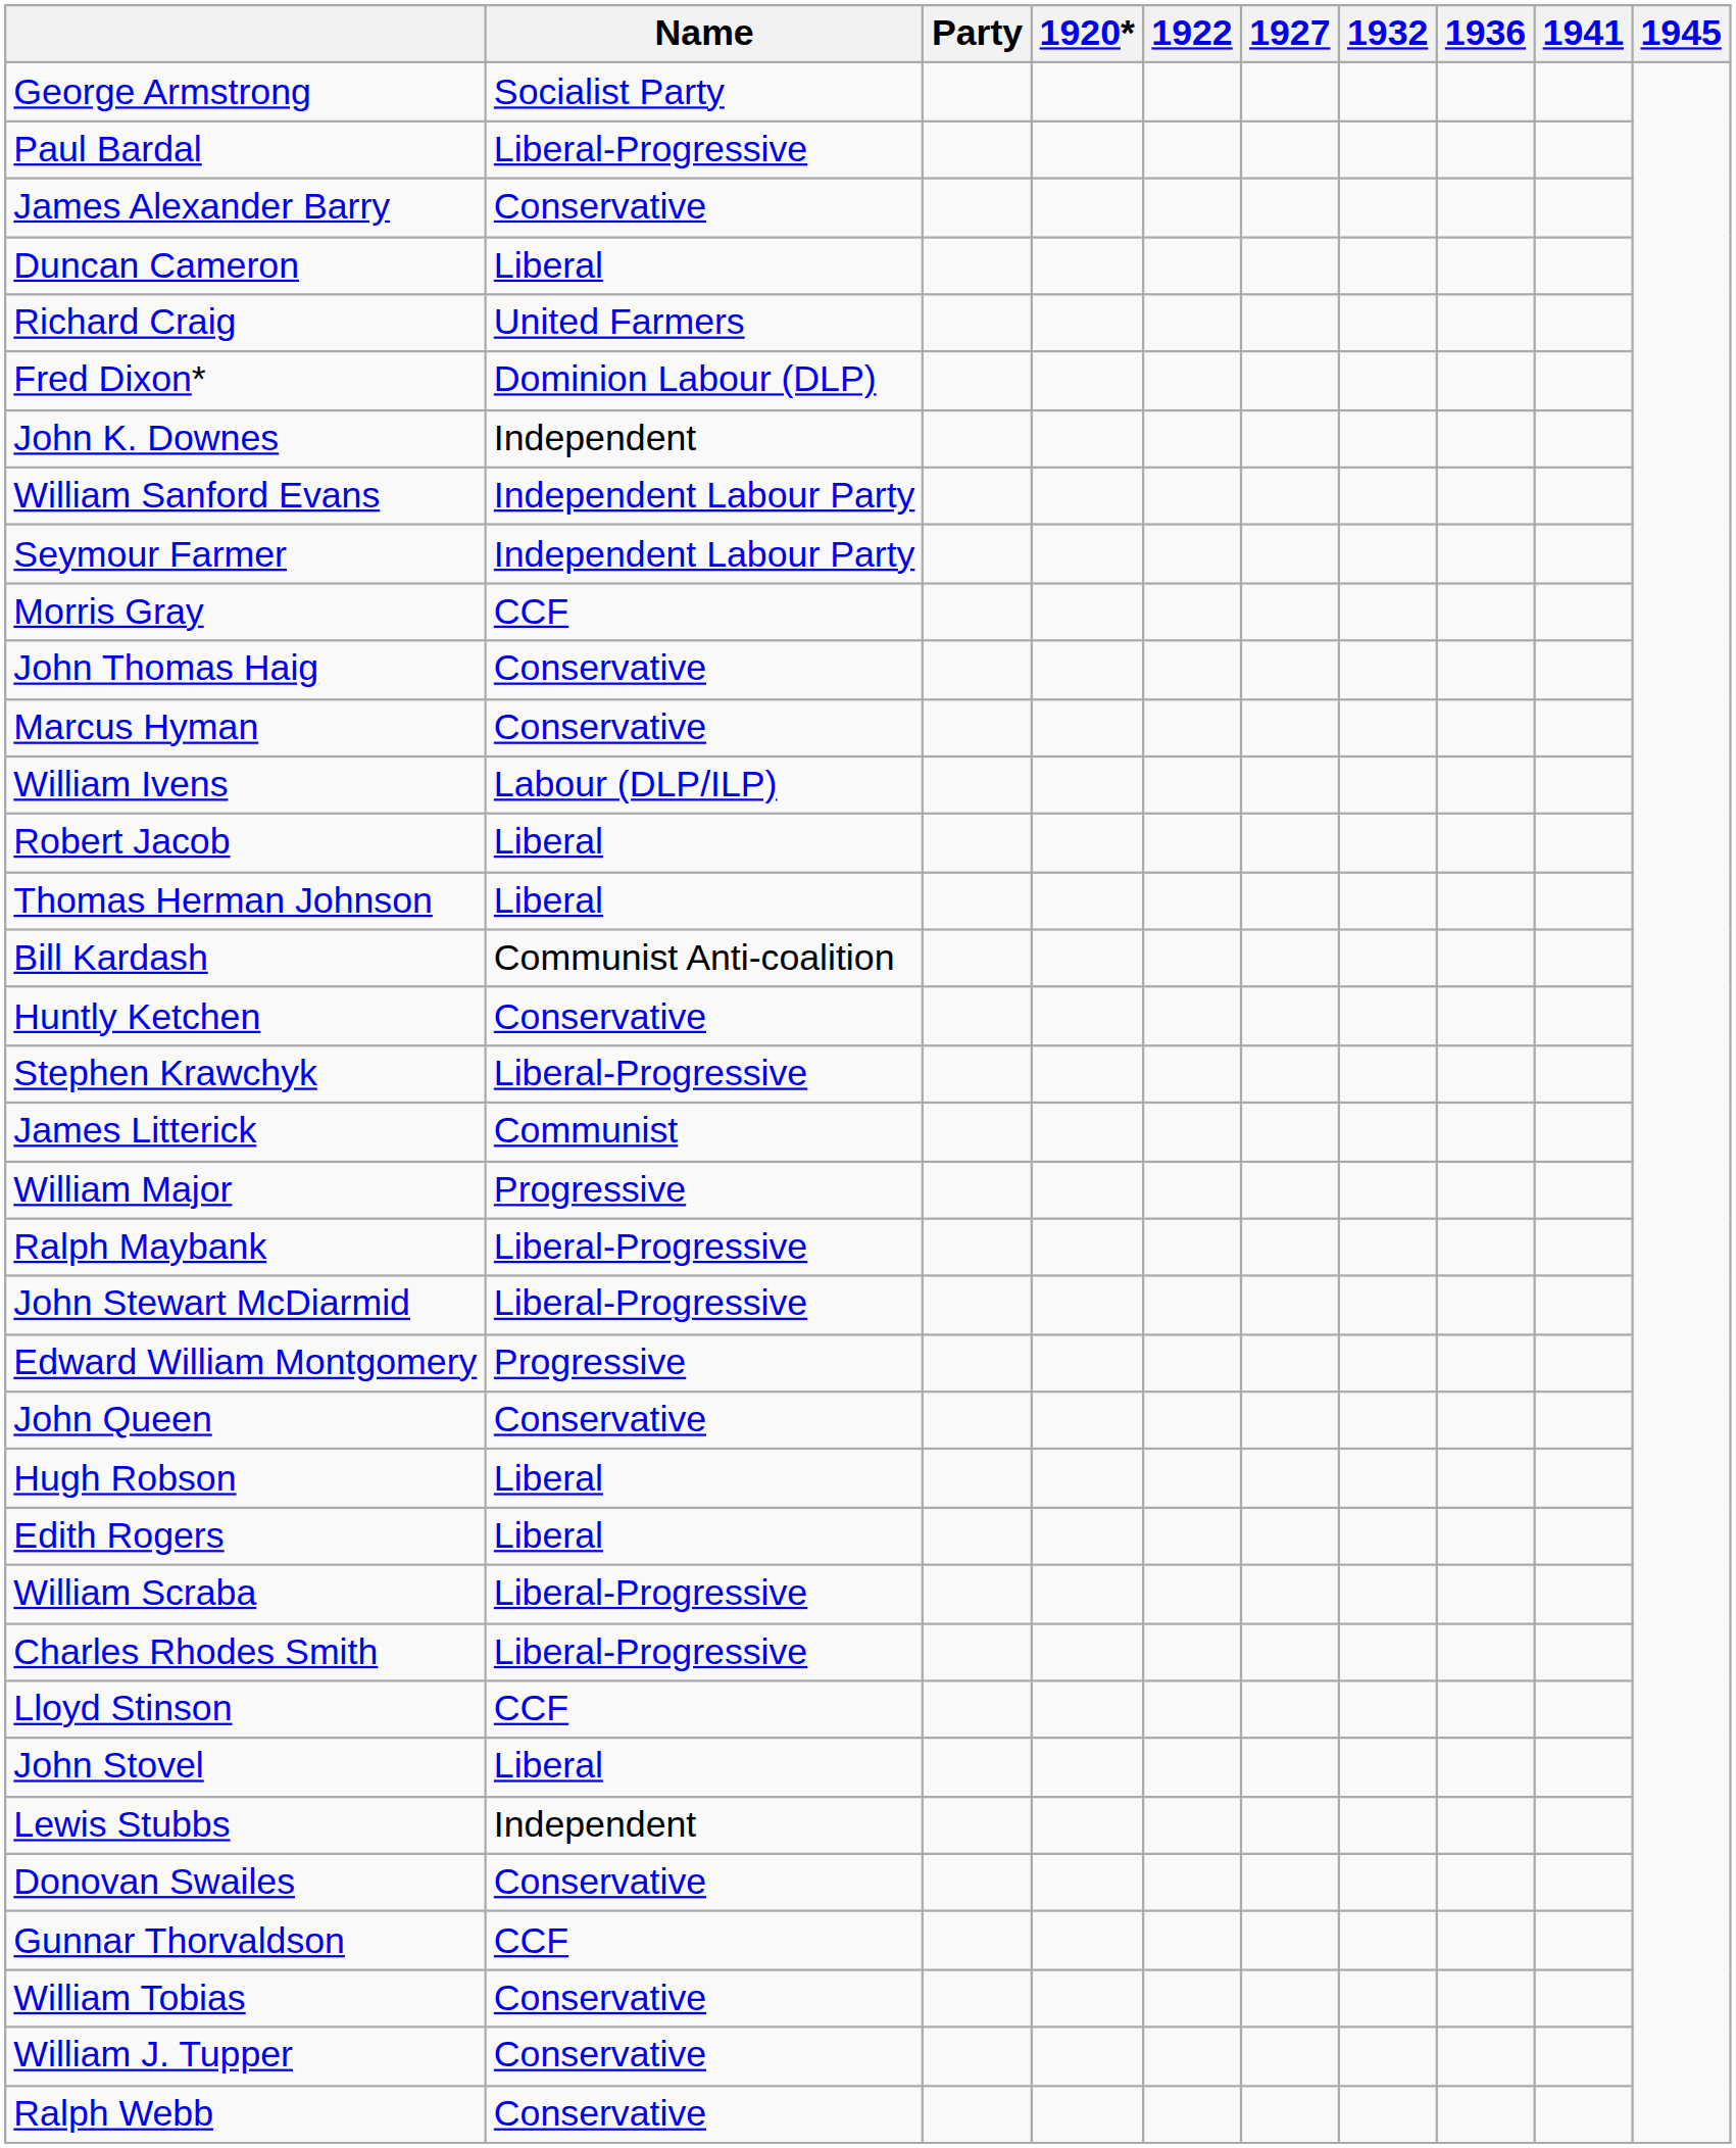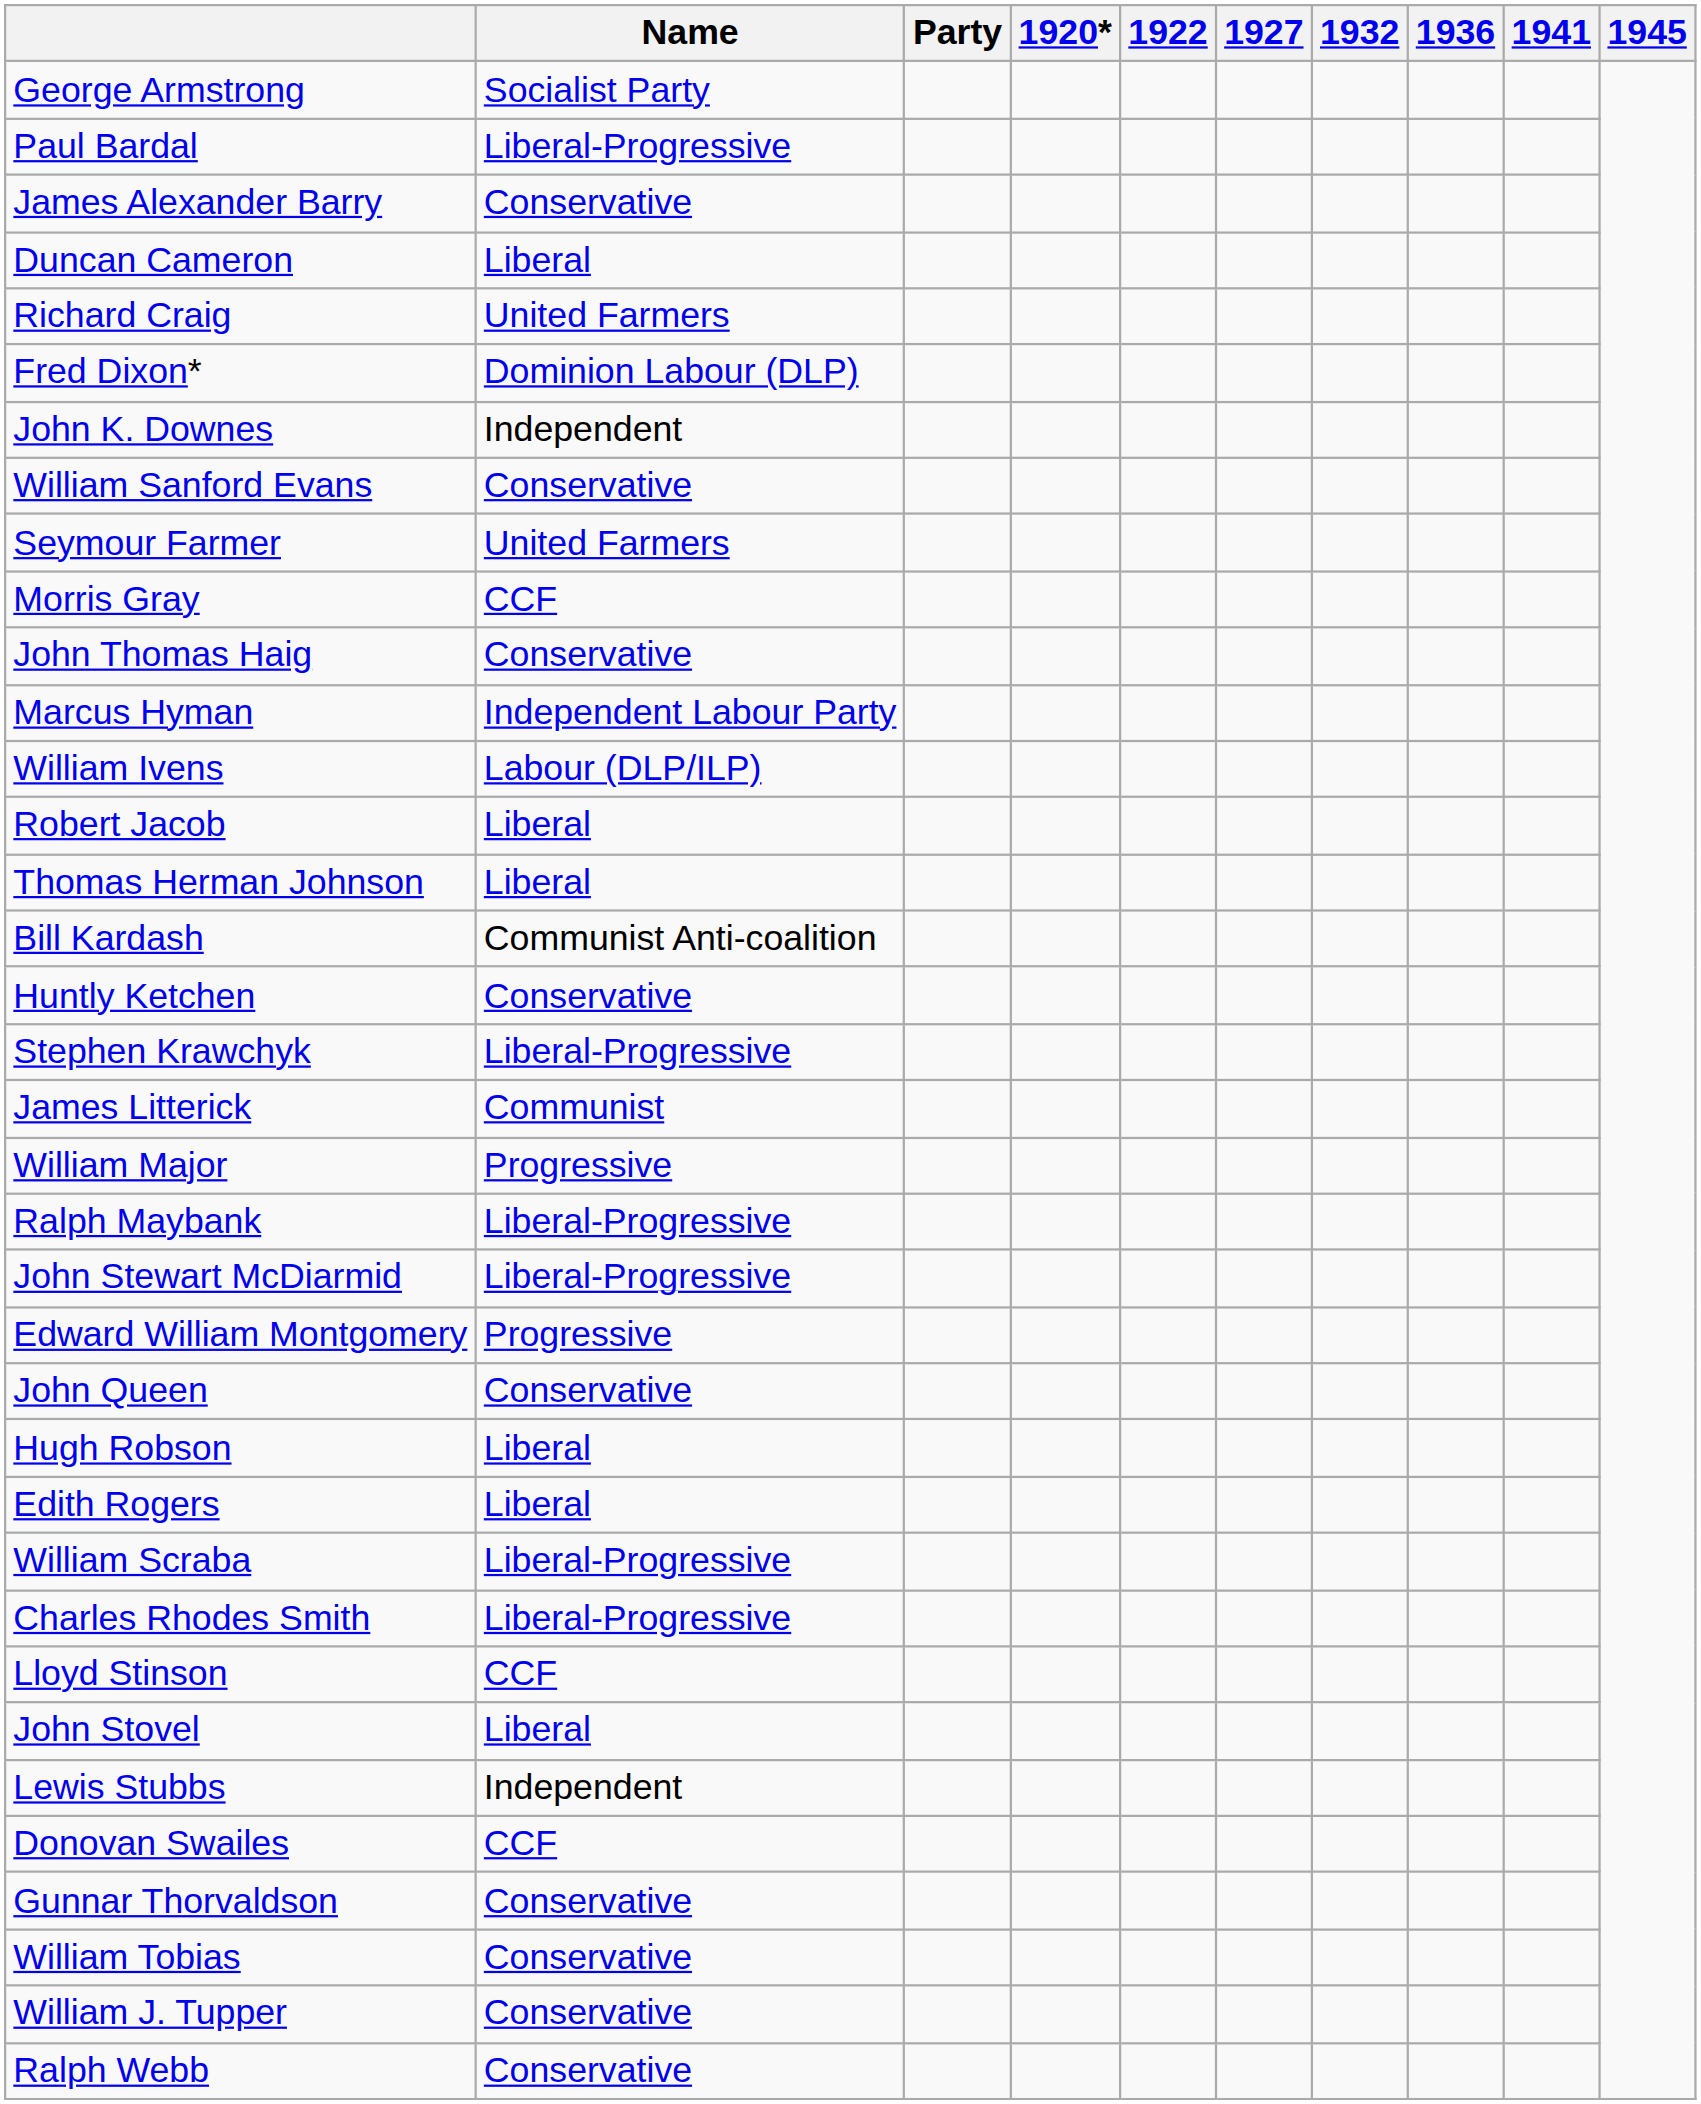William Sanford Evans | Name: Independent Labour Party -> Conservative
Seymour Farmer | Name: Independent Labour Party -> United Farmers
Marcus Hyman | Name: Conservative -> Independent Labour Party
Donovan Swailes | Name: Conservative -> CCF
Gunnar Thorvaldson | Name: CCF -> Conservative
